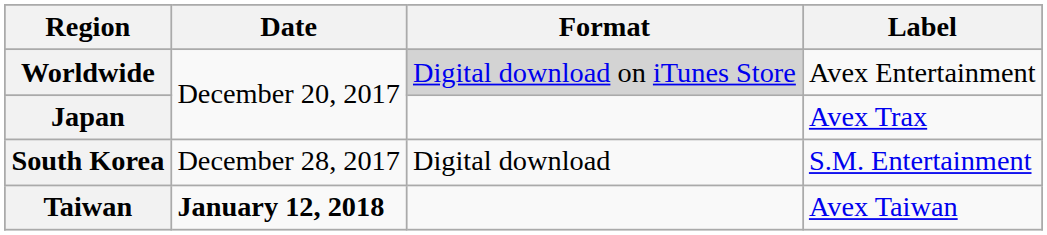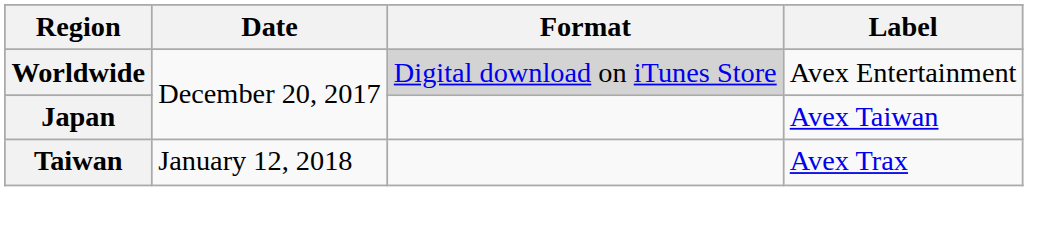Japan | Label: Avex Trax -> Avex Taiwan
- row: South Korea | December 28, 2017 | Digital download | S.M. Entertainment
Taiwan | Date: bold -> normal
Taiwan | Label: Avex Taiwan -> Avex Trax
